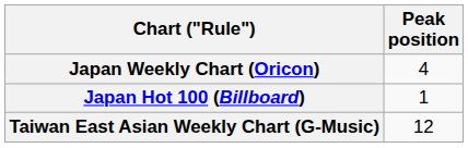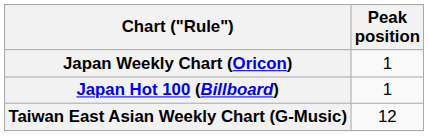Japan Weekly Chart (Oricon) | Peak position: 4 -> 1
